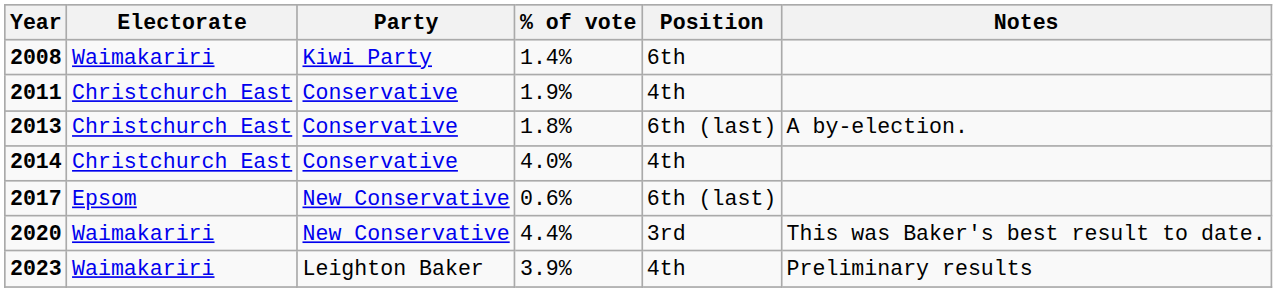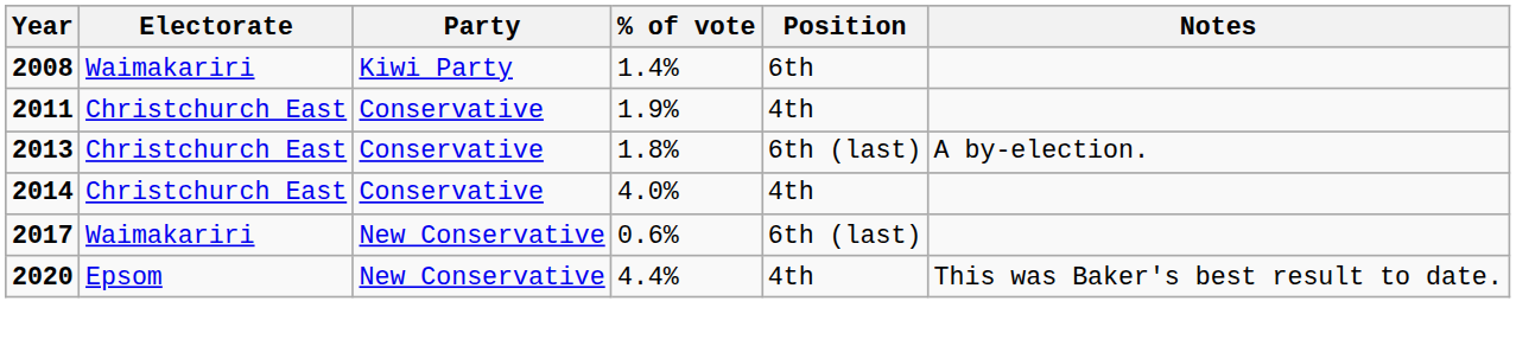2017 | Electorate: Epsom -> Waimakariri
2020 | Electorate: Waimakariri -> Epsom
2020 | Position: 3rd -> 4th
- row: 2023 | Waimakariri | Leighton Baker | 3.9% | 4th | Preliminary results
